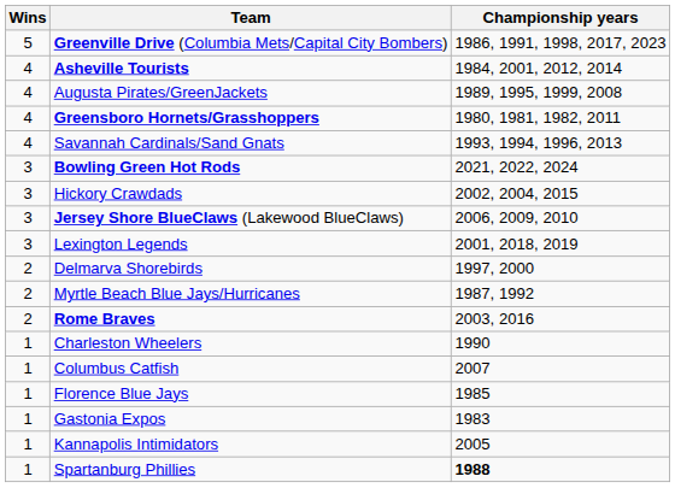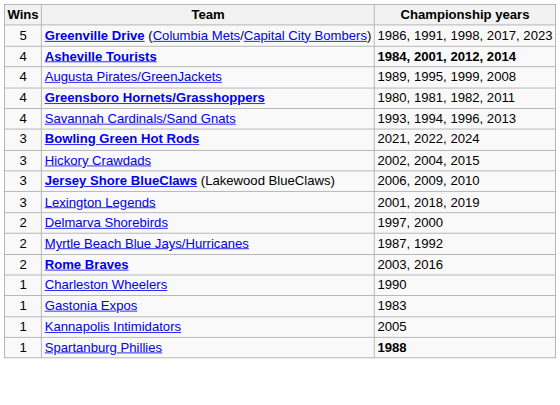Asheville Tourists | Championship years: normal -> bold
- row: 1 | Columbus Catfish | 2007
- row: 1 | Florence Blue Jays | 1985
